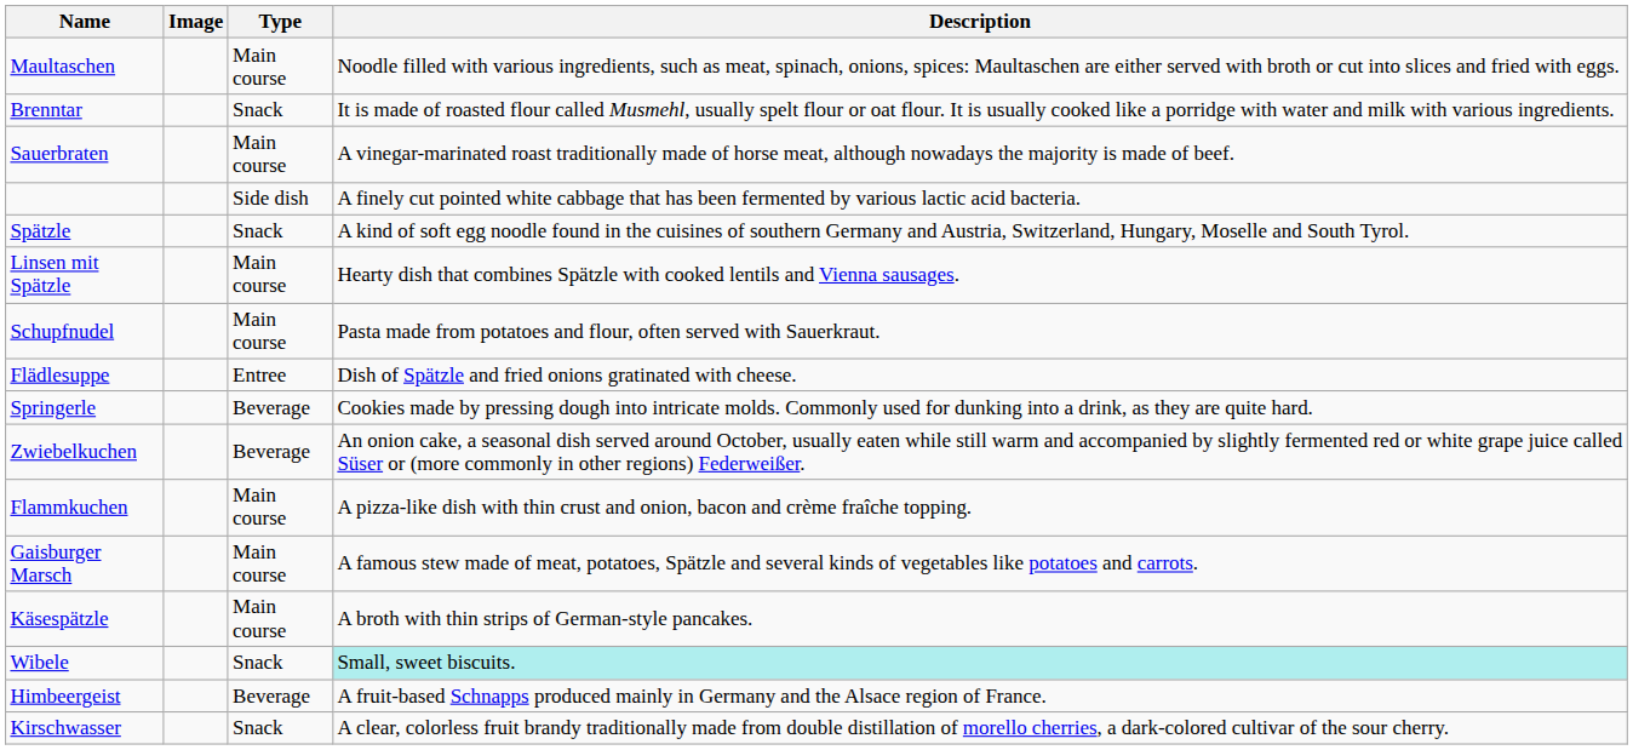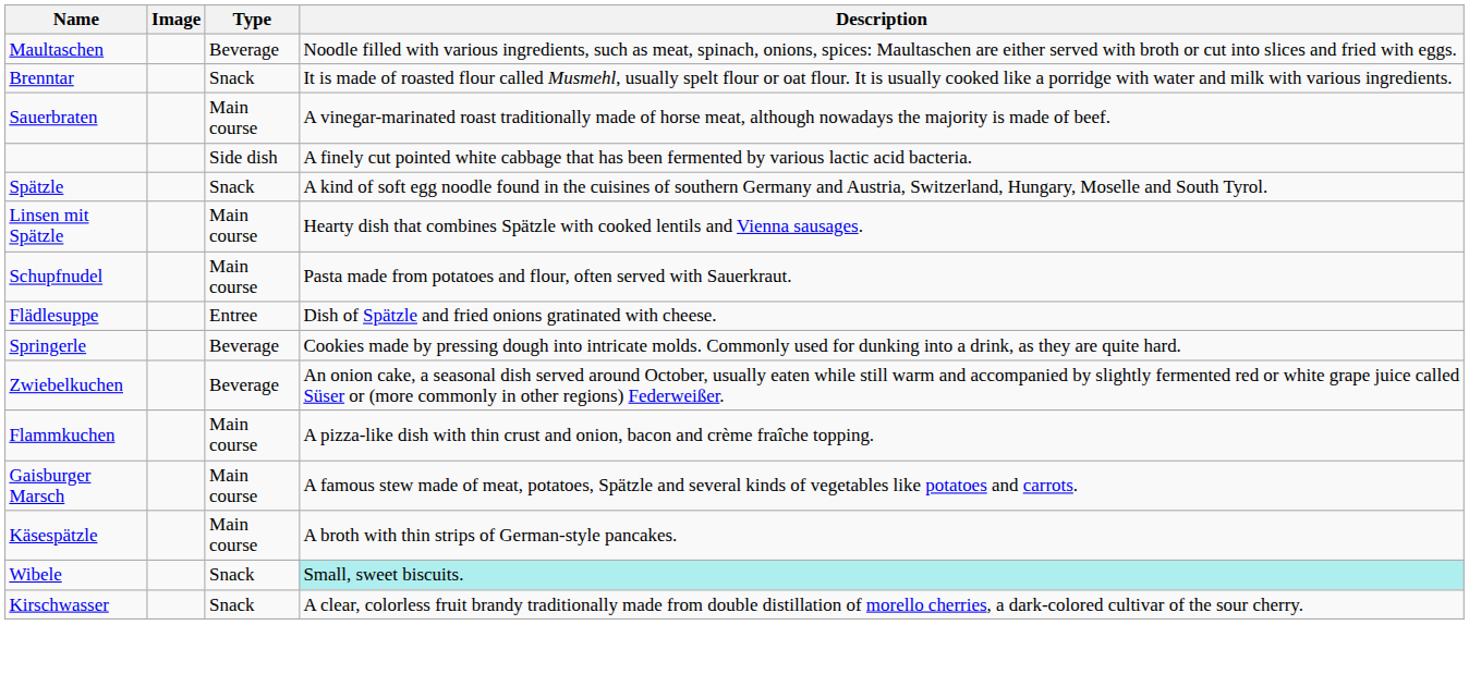Maultaschen | Type: Main course -> Beverage
- row: Himbeergeist | Beverage | A fruit-based Schnapps produced mainly in Germany and the Alsace region of France.
